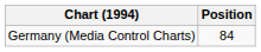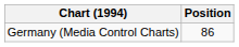Germany (Media Control Charts) | Position: 84 -> 86
